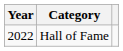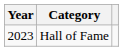Hall of Fame | Year: 2022 -> 2023
